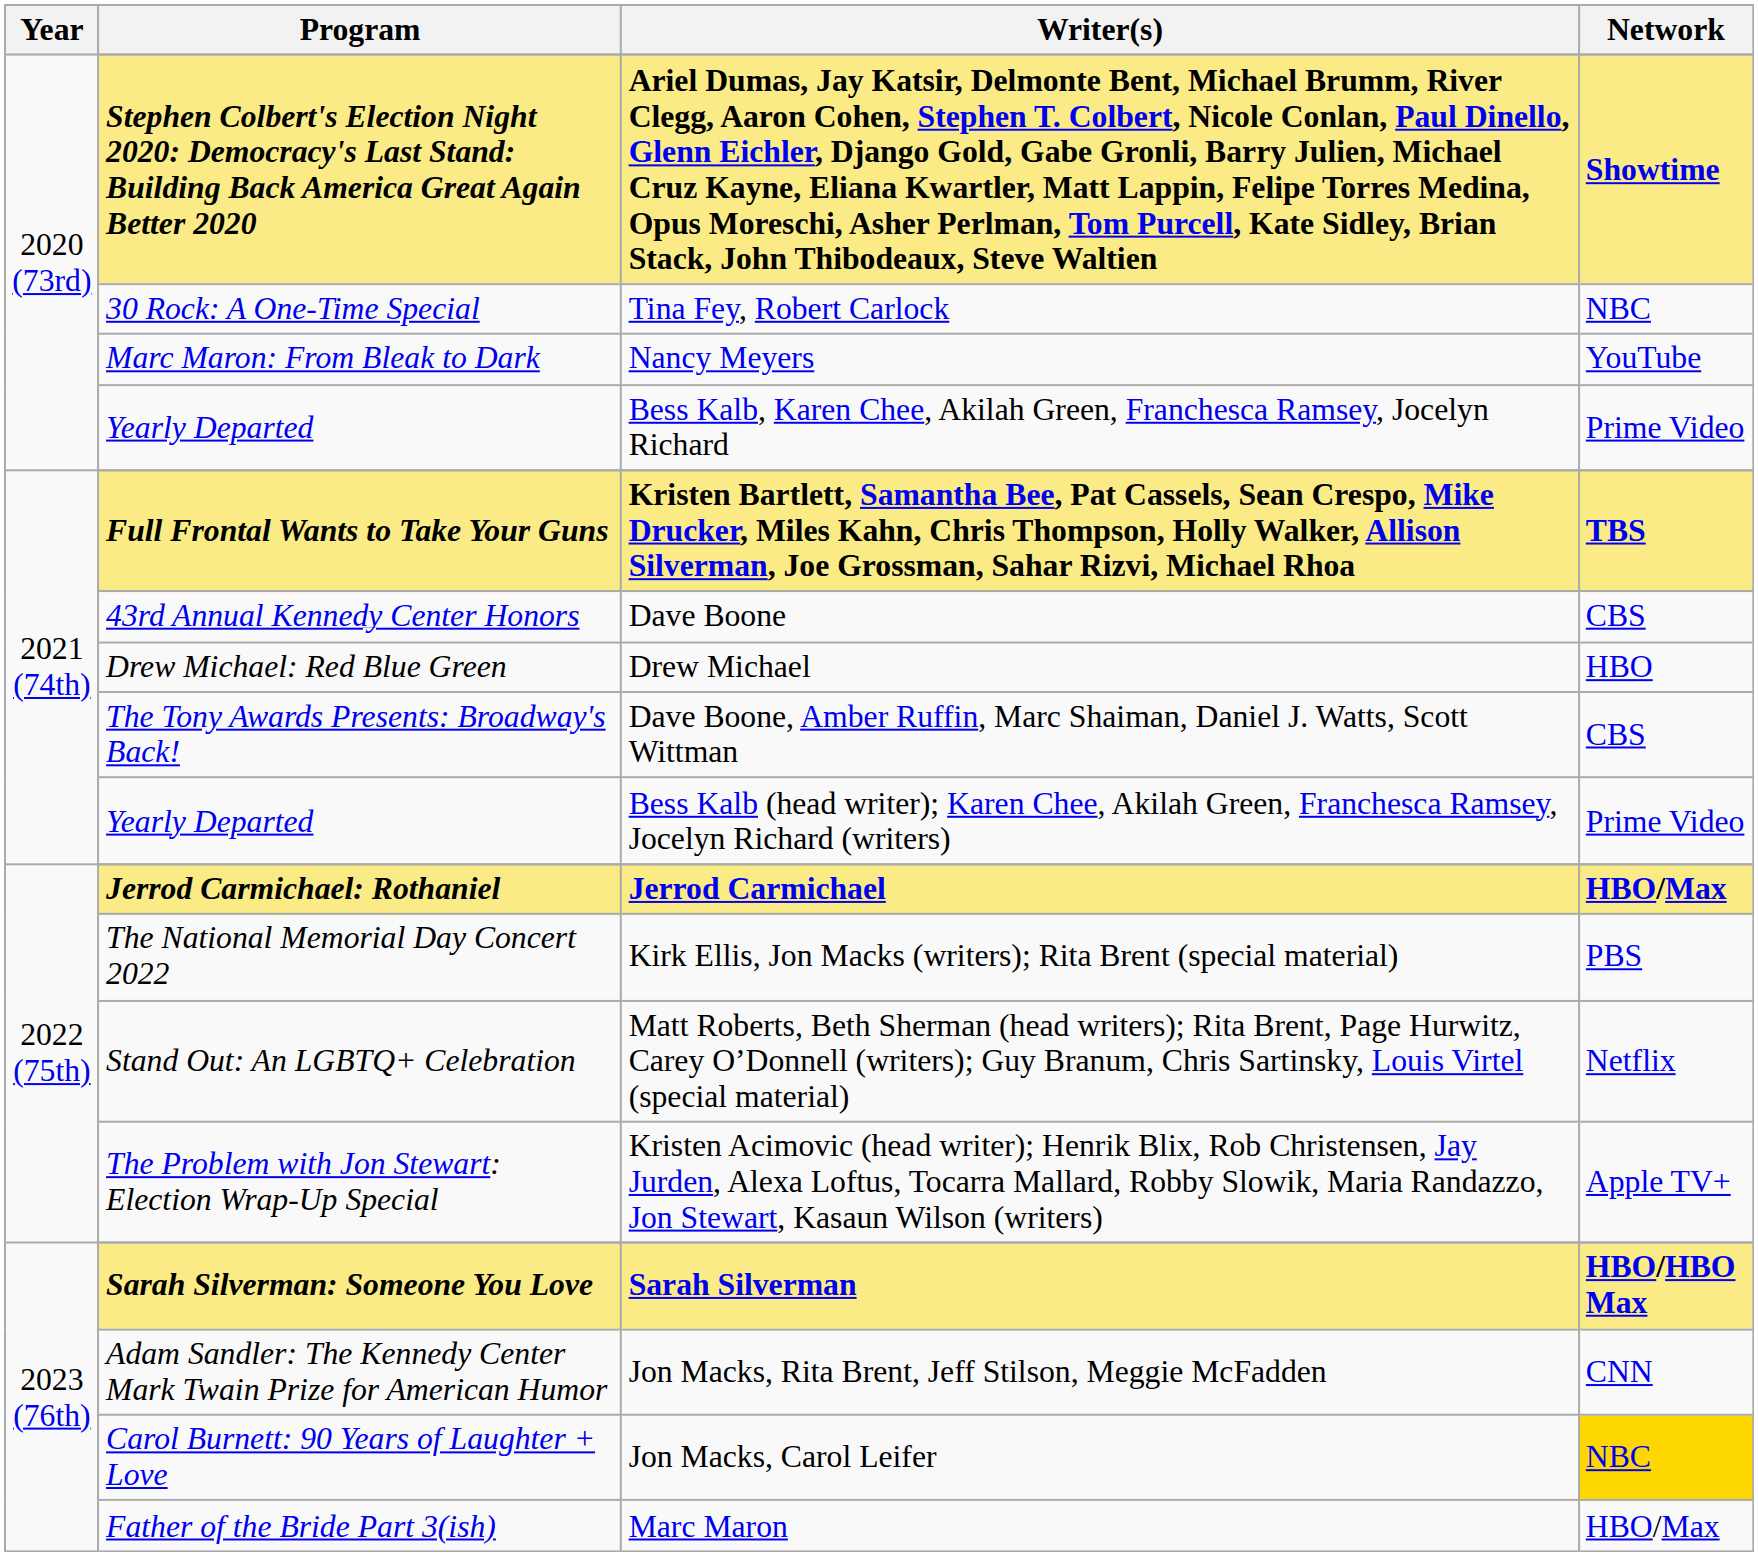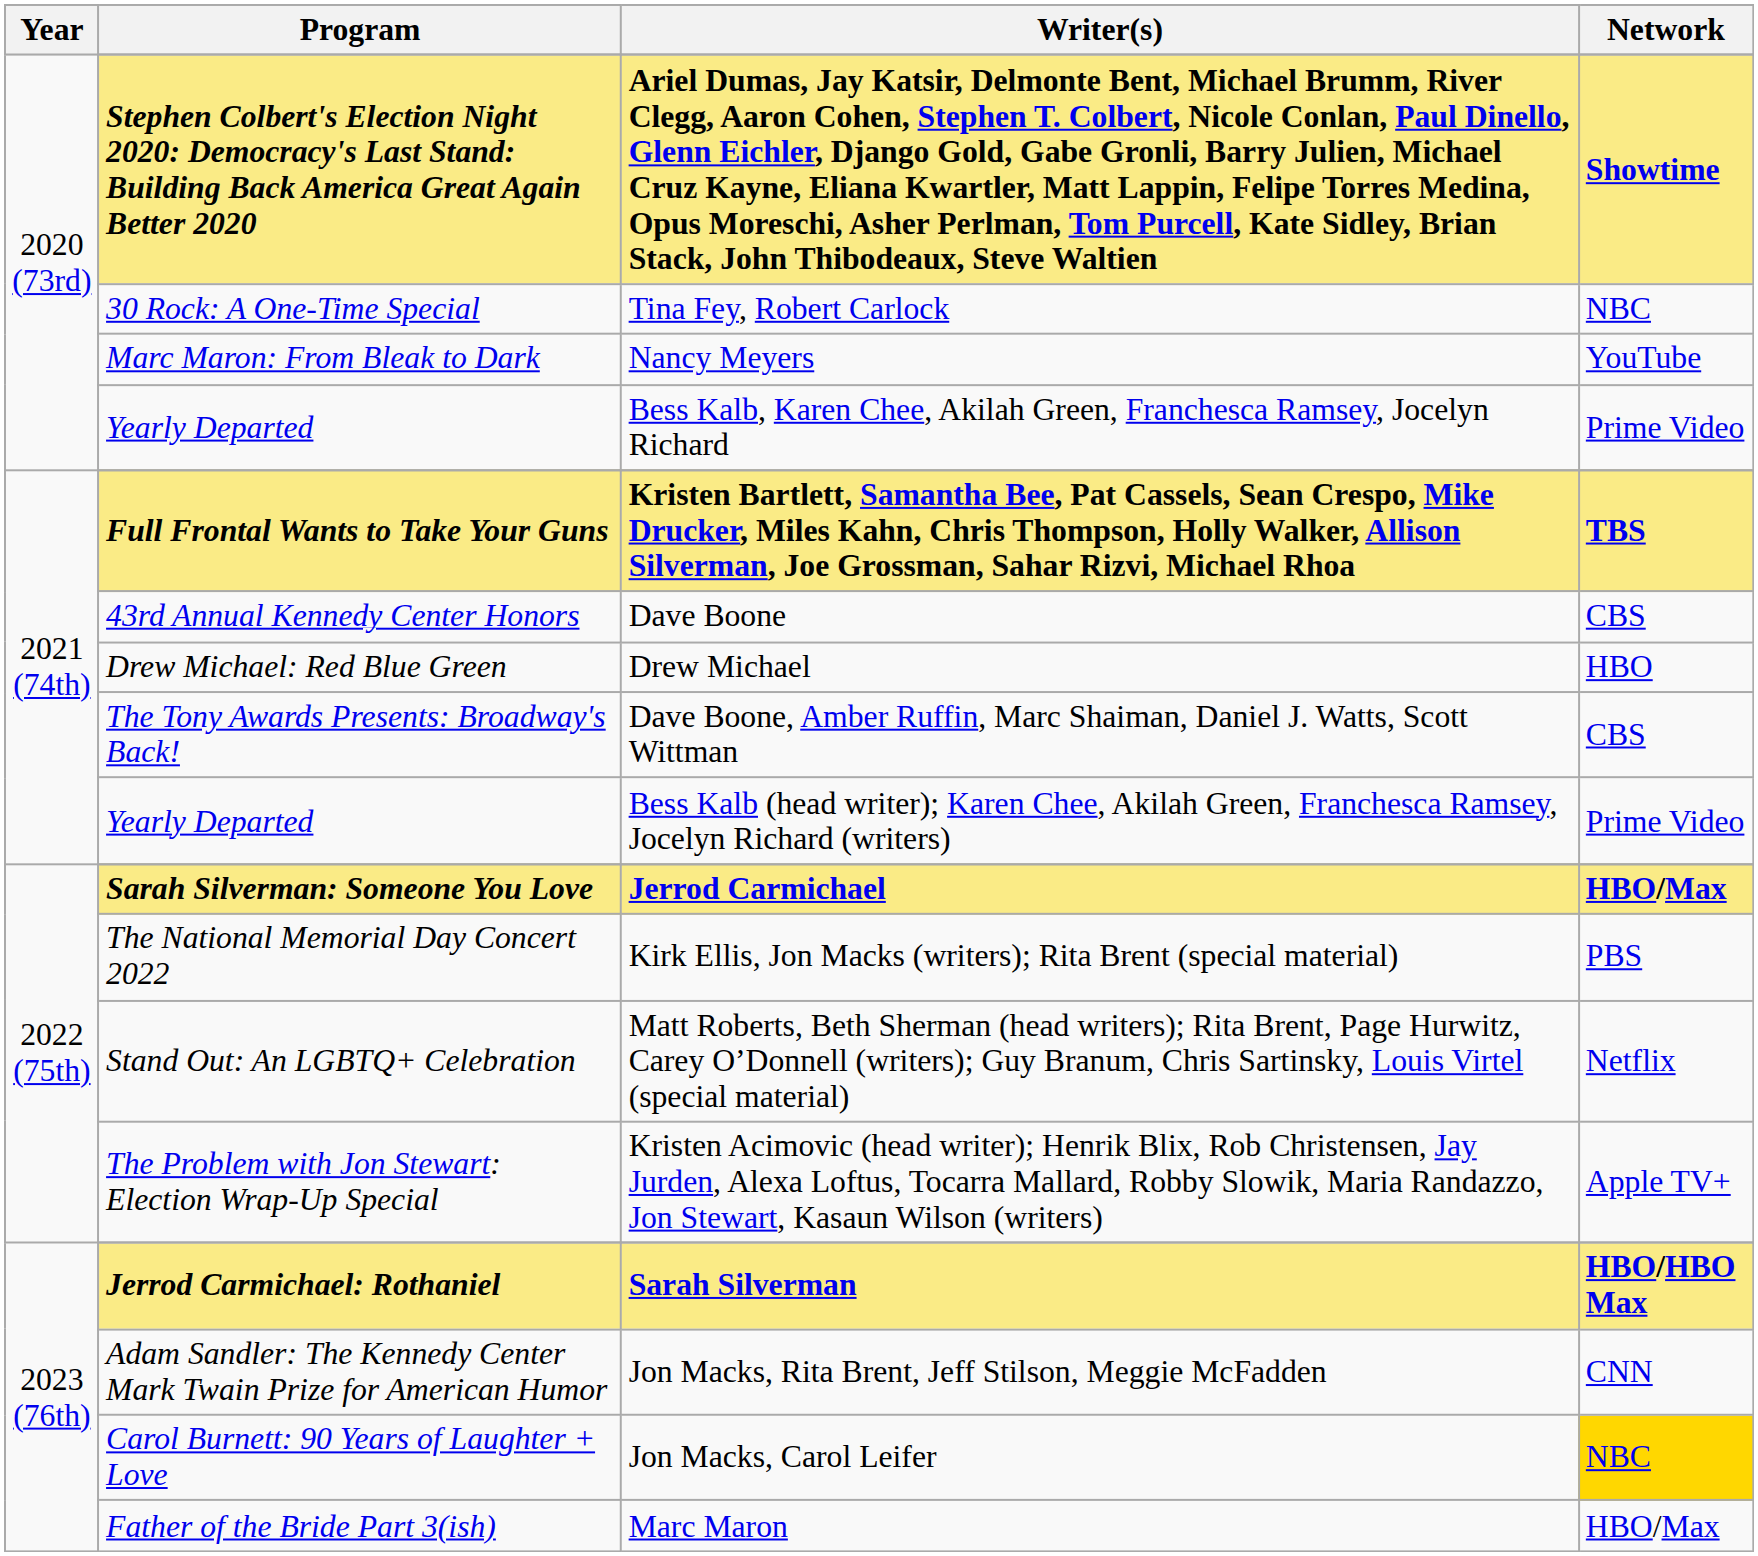Jerrod Carmichael | Program: Jerrod Carmichael: Rothaniel -> Sarah Silverman: Someone You Love
Sarah Silverman | Program: Sarah Silverman: Someone You Love -> Jerrod Carmichael: Rothaniel
